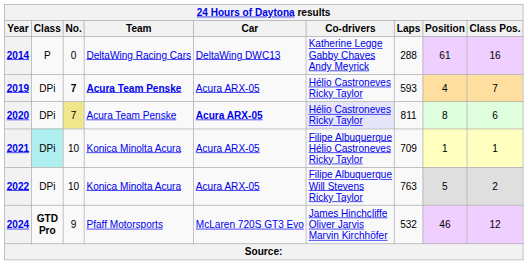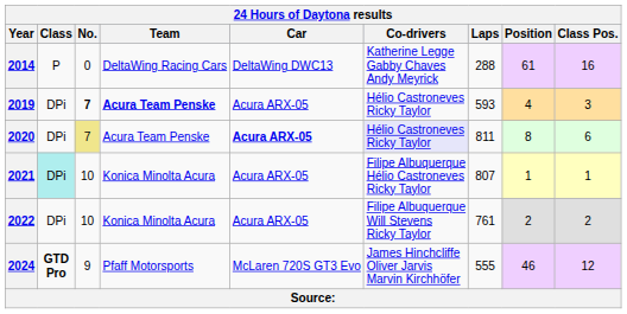2019 | Class Pos.: 7 -> 3
2021 | Laps: 709 -> 807
2022 | Laps: 763 -> 761
2022 | Position: 5 -> 2
2024 | Laps: 532 -> 555
